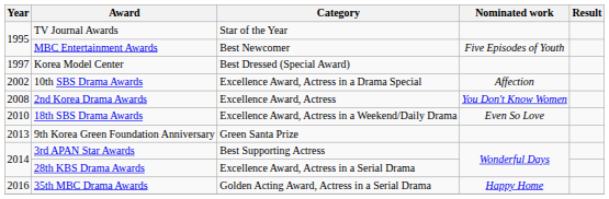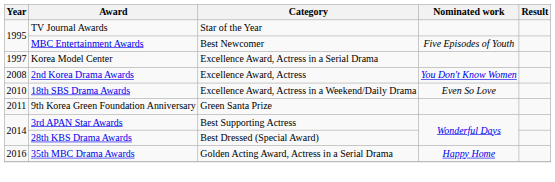Korea Model Center | Category: Best Dressed (Special Award) -> Excellence Award, Actress in a Serial Drama
- row: 2002 | 10th SBS Drama Awards | Excellence Award, Actress in a Drama Special | Affection
9th Korea Green Foundation Anniversary | Year: 2013 -> 2011
28th KBS Drama Awards | Category: Excellence Award, Actress in a Serial Drama -> Best Dressed (Special Award)
